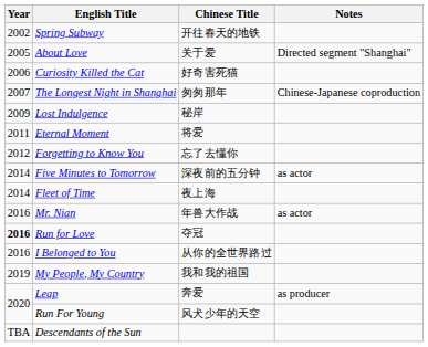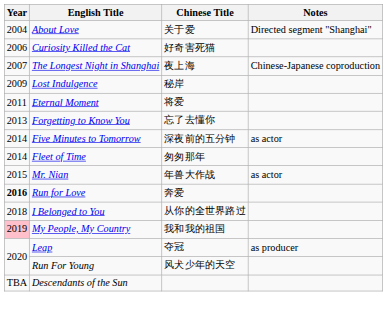- row: 2002 | Spring Subway | 开往春天的地铁
About Love | Year: 2005 -> 2004
The Longest Night in Shanghai | Chinese Title: 匆匆那年 -> 夜上海
Forgetting to Know You | Year: 2012 -> 2013
Fleet of Time | Chinese Title: 夜上海 -> 匆匆那年
Mr. Nian | Year: 2016 -> 2015
Run for Love | Chinese Title: 夺冠 -> 奔爱
I Belonged to You | Year: 2016 -> 2018
My People, My Country | Year: no background -> pink background
Leap | Chinese Title: 奔爱 -> 夺冠
